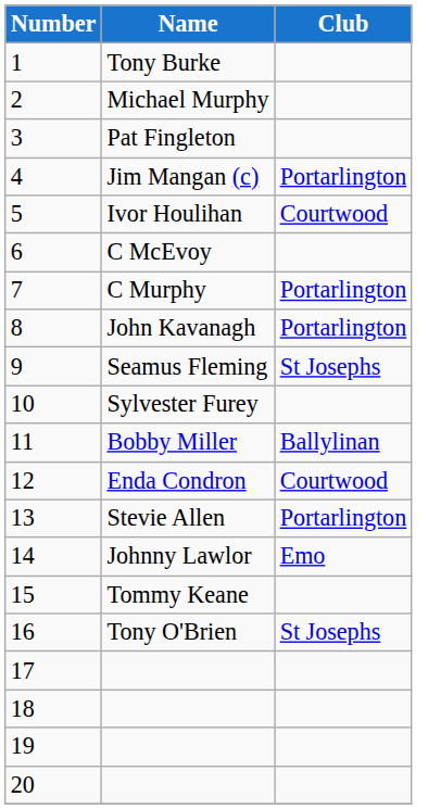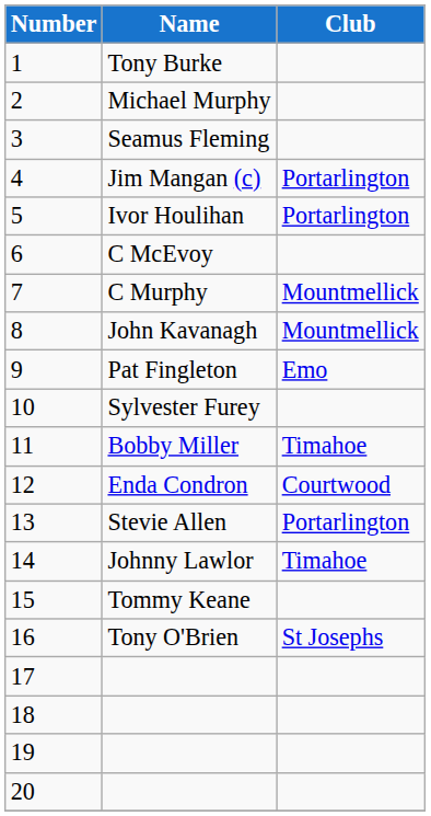3 | Name: Pat Fingleton -> Seamus Fleming
5 | Club: Courtwood -> Portarlington
7 | Club: Portarlington -> Mountmellick
8 | Club: Portarlington -> Mountmellick
9 | Name: Seamus Fleming -> Pat Fingleton
9 | Club: St Josephs -> Emo
11 | Club: Ballylinan -> Timahoe
14 | Club: Emo -> Timahoe
